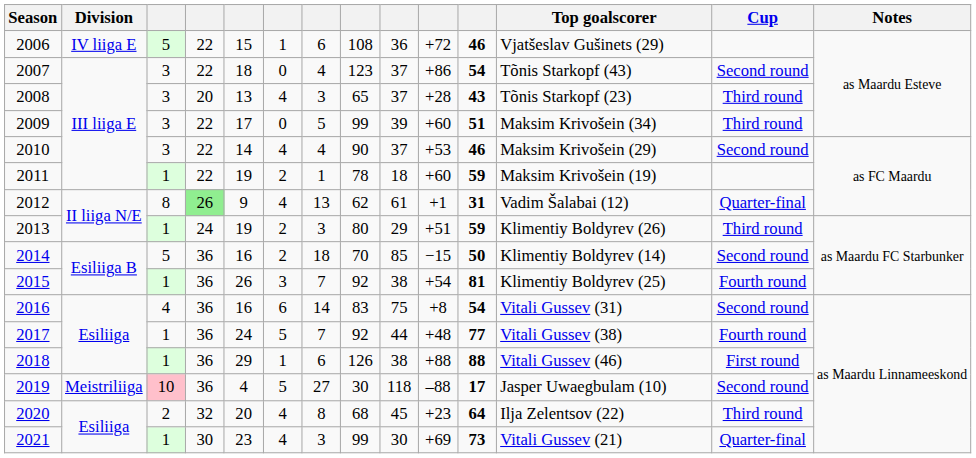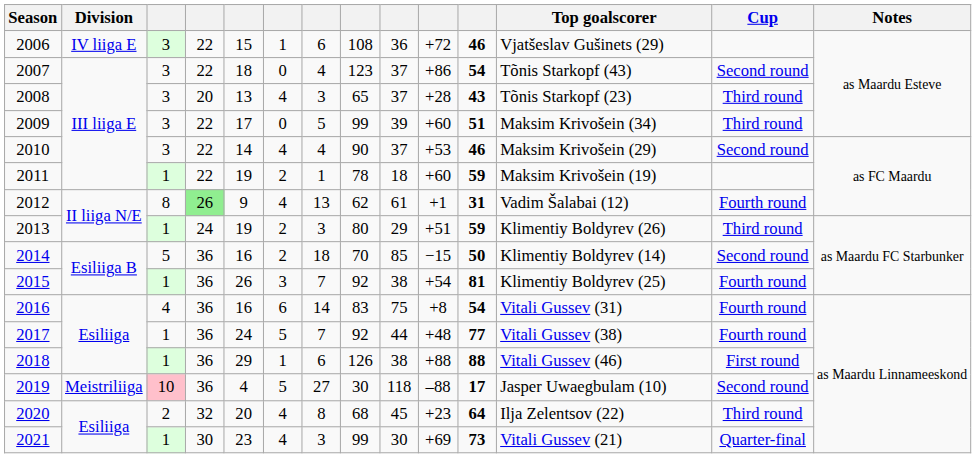2006 | column 3: 5 -> 3
2012 | Cup: Quarter-final -> Fourth round
2016 | Cup: Second round -> Fourth round
